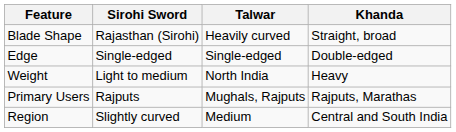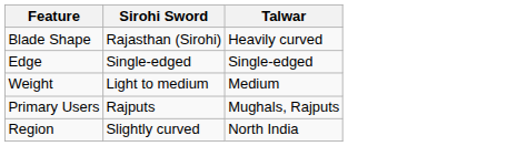- column: Khanda | Straight, broad | Double-edged | Heavy | Rajputs, Marathas | Central and South India
Weight | Talwar: North India -> Medium
Region | Talwar: Medium -> North India
